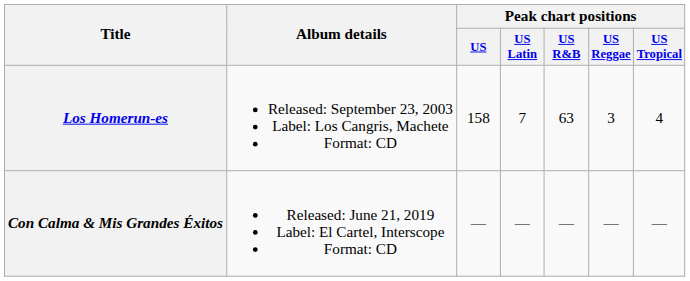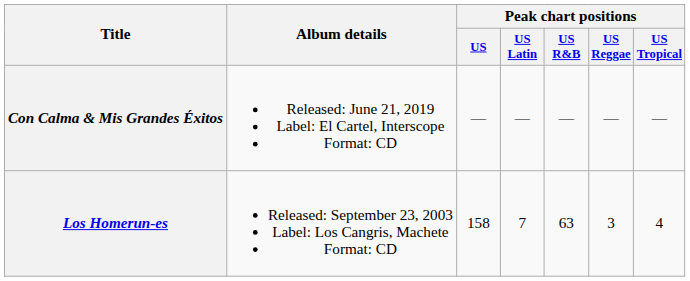rows swapped: Los Homerun-es <-> Con Calma & Mis Grandes Éxitos
